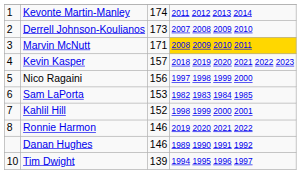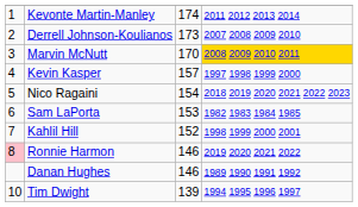Marvin McNutt | column 3: 171 -> 170
Kevin Kasper | column 4: 2018 2019 2020 2021 2022 2023 -> 1997 1998 1999 2000
Nico Ragaini | column 3: 156 -> 154
Nico Ragaini | column 4: 1997 1998 1999 2000 -> 2018 2019 2020 2021 2022 2023
Ronnie Harmon | column 1: no background -> pink background
